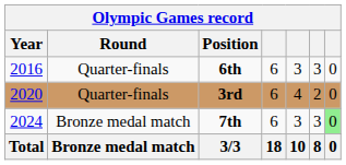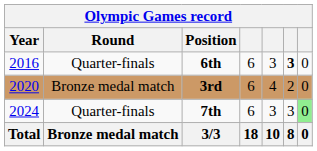6th | column 6: normal -> bold
3rd | Round: Quarter-finals -> Bronze medal match
7th | Round: Bronze medal match -> Quarter-finals
